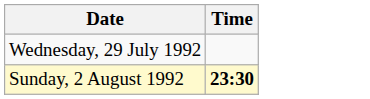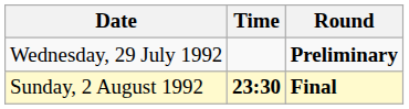+ column: Round | Preliminary | Final
